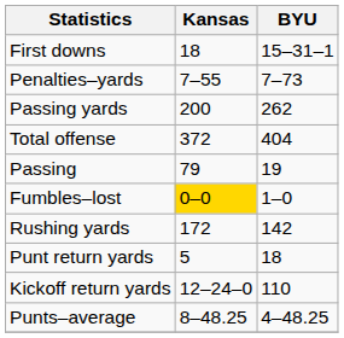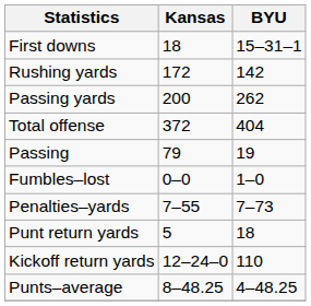rows swapped: Rushing yards <-> Penalties–yards
Fumbles–lost | Kansas: gold background -> no background
